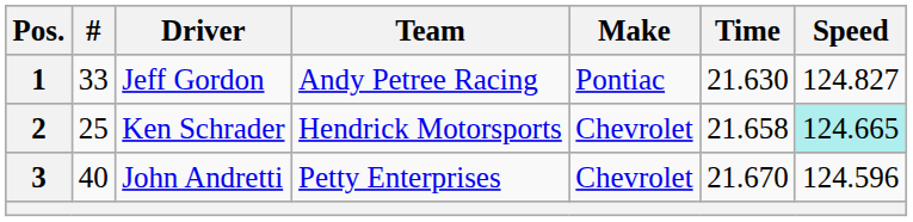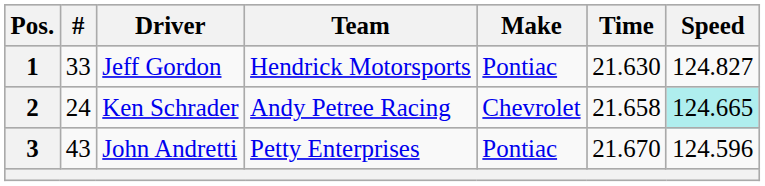1 | Team: Andy Petree Racing -> Hendrick Motorsports
2 | #: 25 -> 24
2 | Team: Hendrick Motorsports -> Andy Petree Racing
3 | #: 40 -> 43
3 | Make: Chevrolet -> Pontiac
